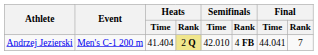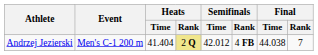Andrzej Jezierski | Semifinals / Time: 42.010 -> 42.012
Andrzej Jezierski | Final / Time: 44.041 -> 44.038
